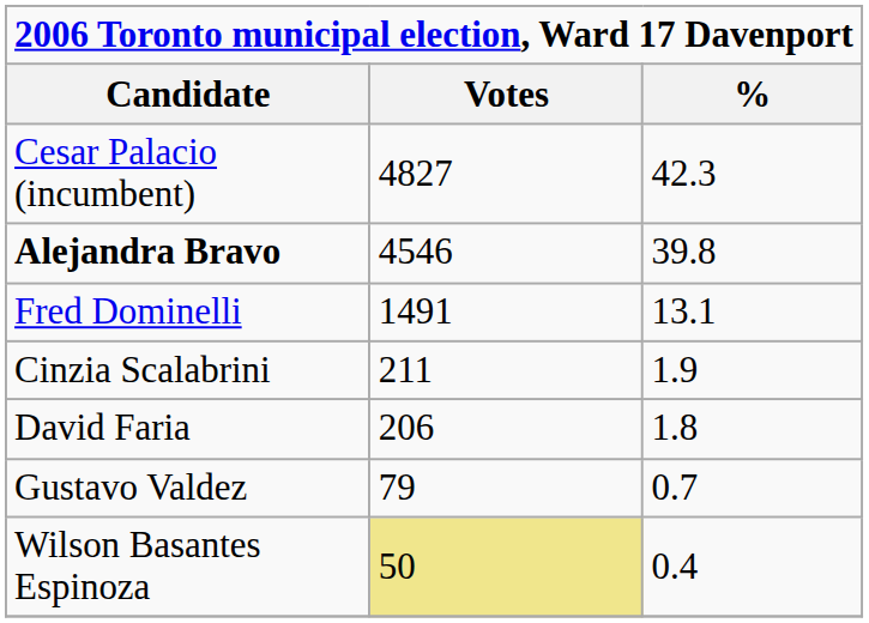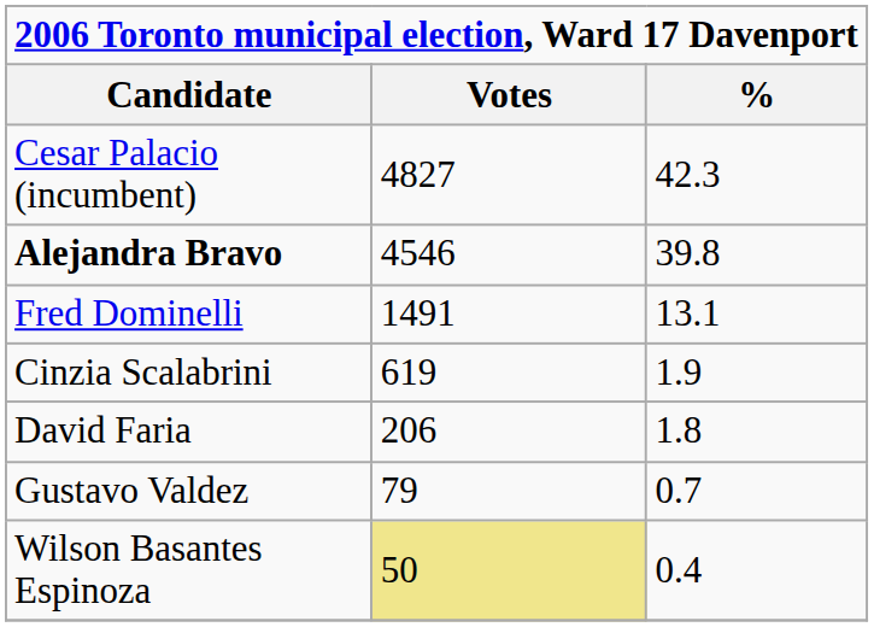Cinzia Scalabrini | Votes: 211 -> 619
